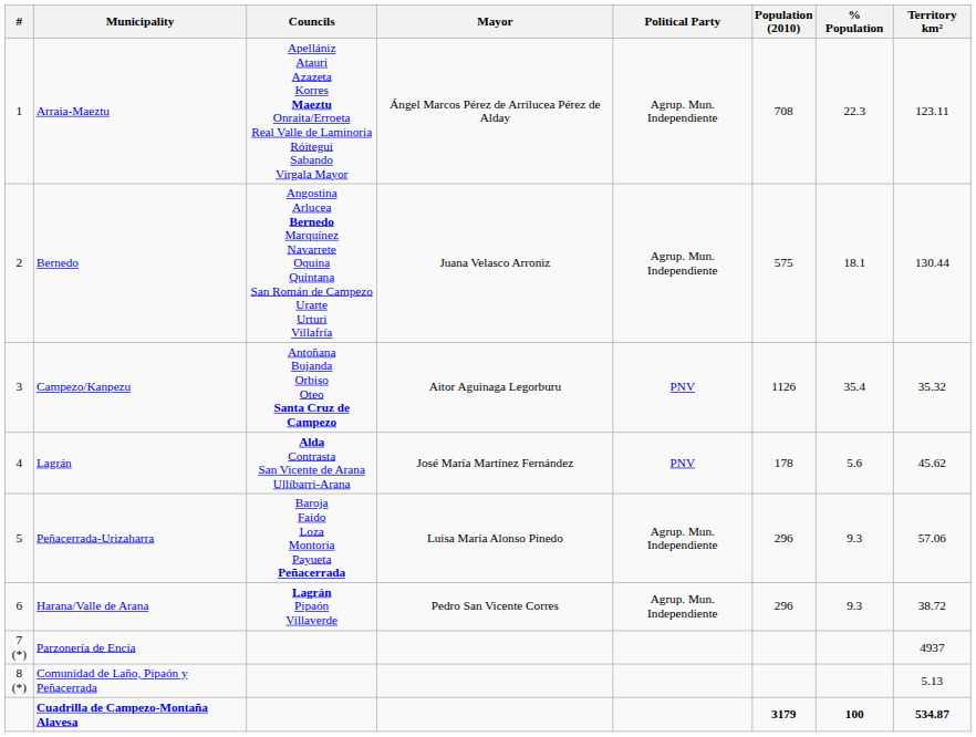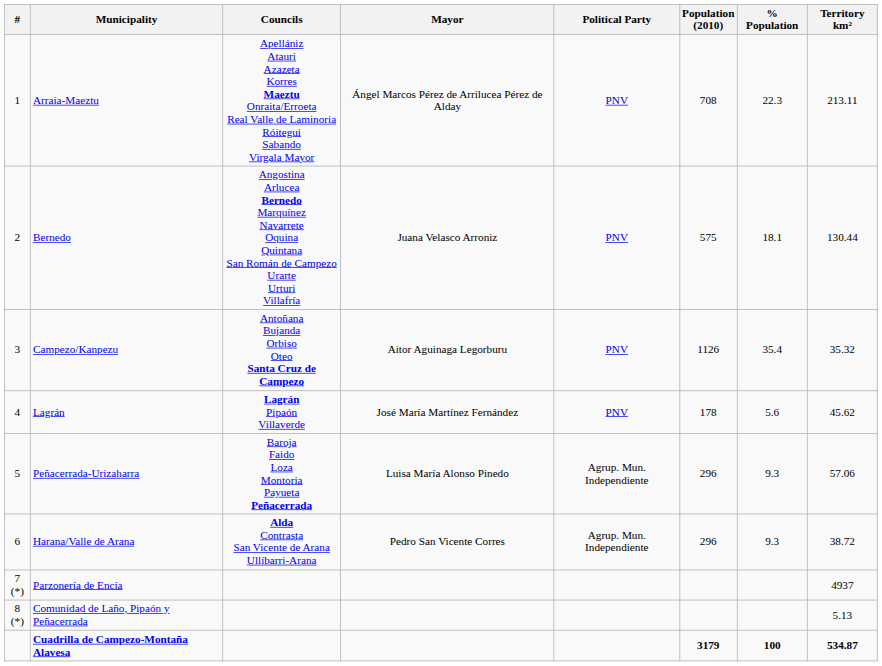Arraia-Maeztu | Political Party: Agrup. Mun. Independiente -> PNV
Arraia-Maeztu | Territory km²: 123.11 -> 213.11
Bernedo | Political Party: Agrup. Mun. Independiente -> PNV
Lagrán | Councils: Alda Contrasta San Vicente de Arana Ullíbarri-Arana -> Lagrán Pipaón Villaverde
Harana/Valle de Arana | Councils: Lagrán Pipaón Villaverde -> Alda Contrasta San Vicente de Arana Ullíbarri-Arana
